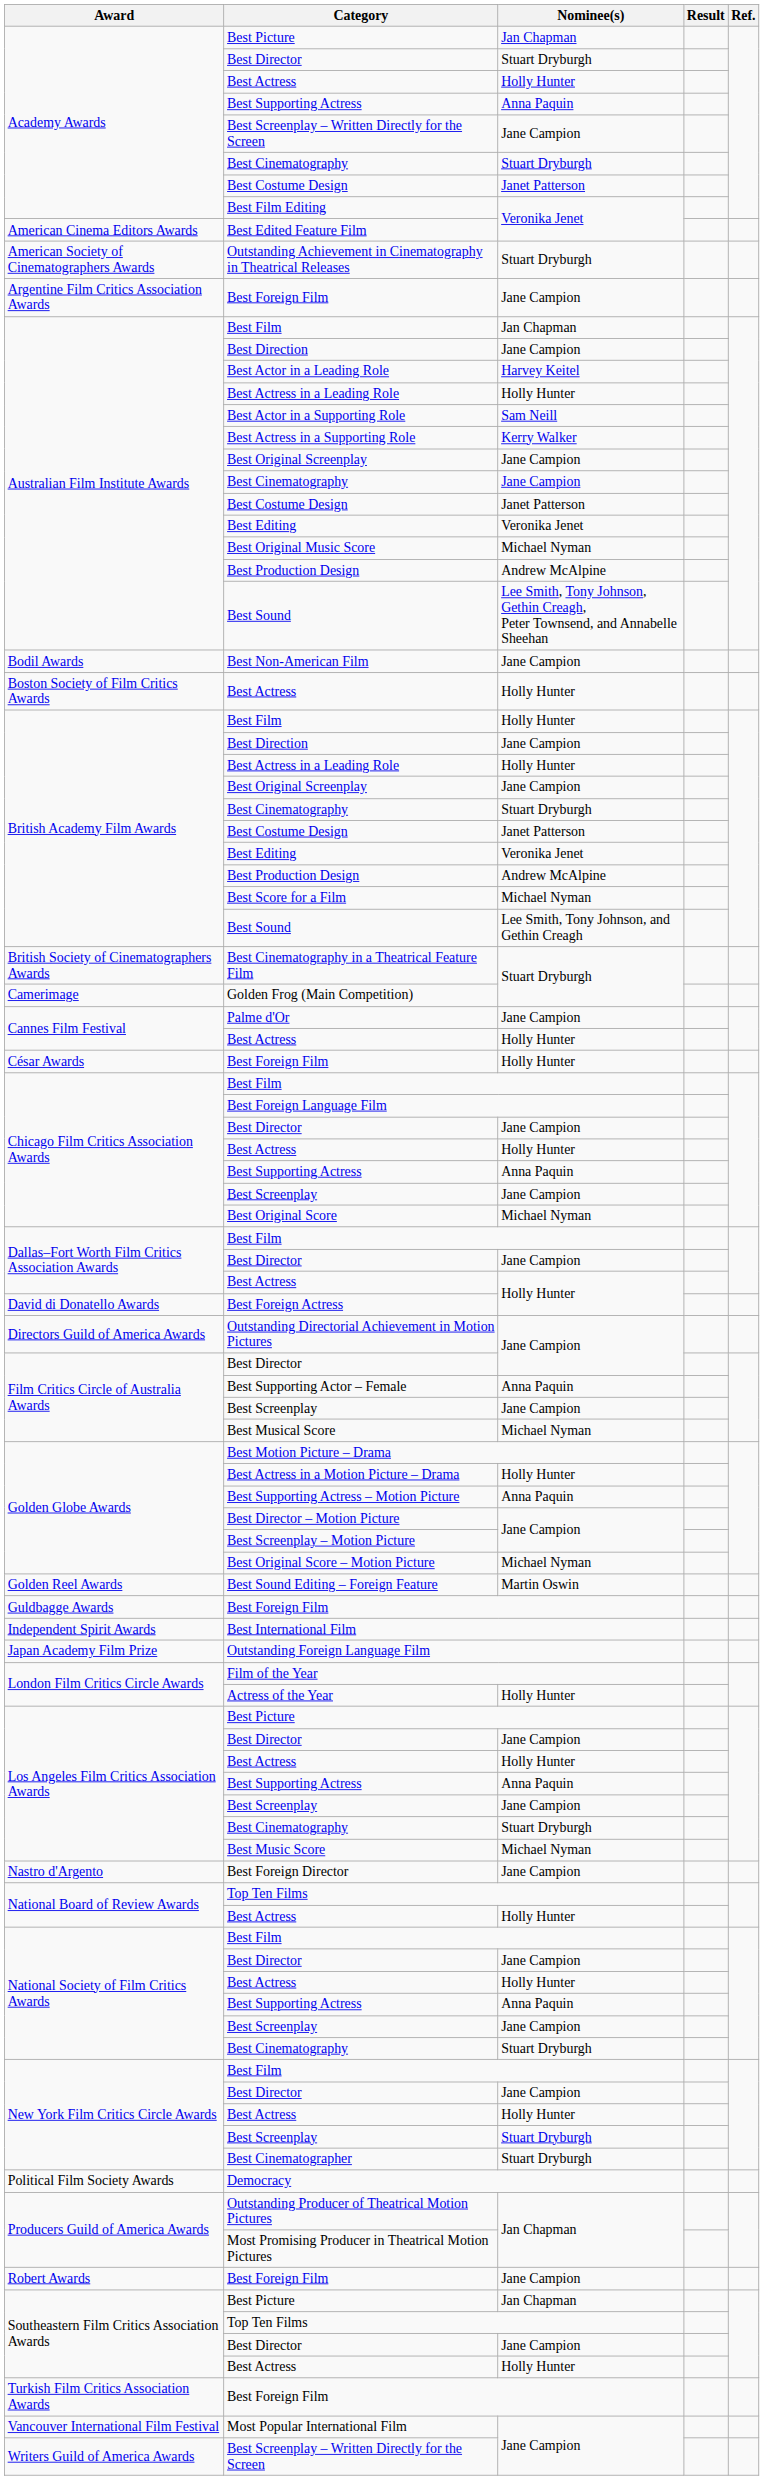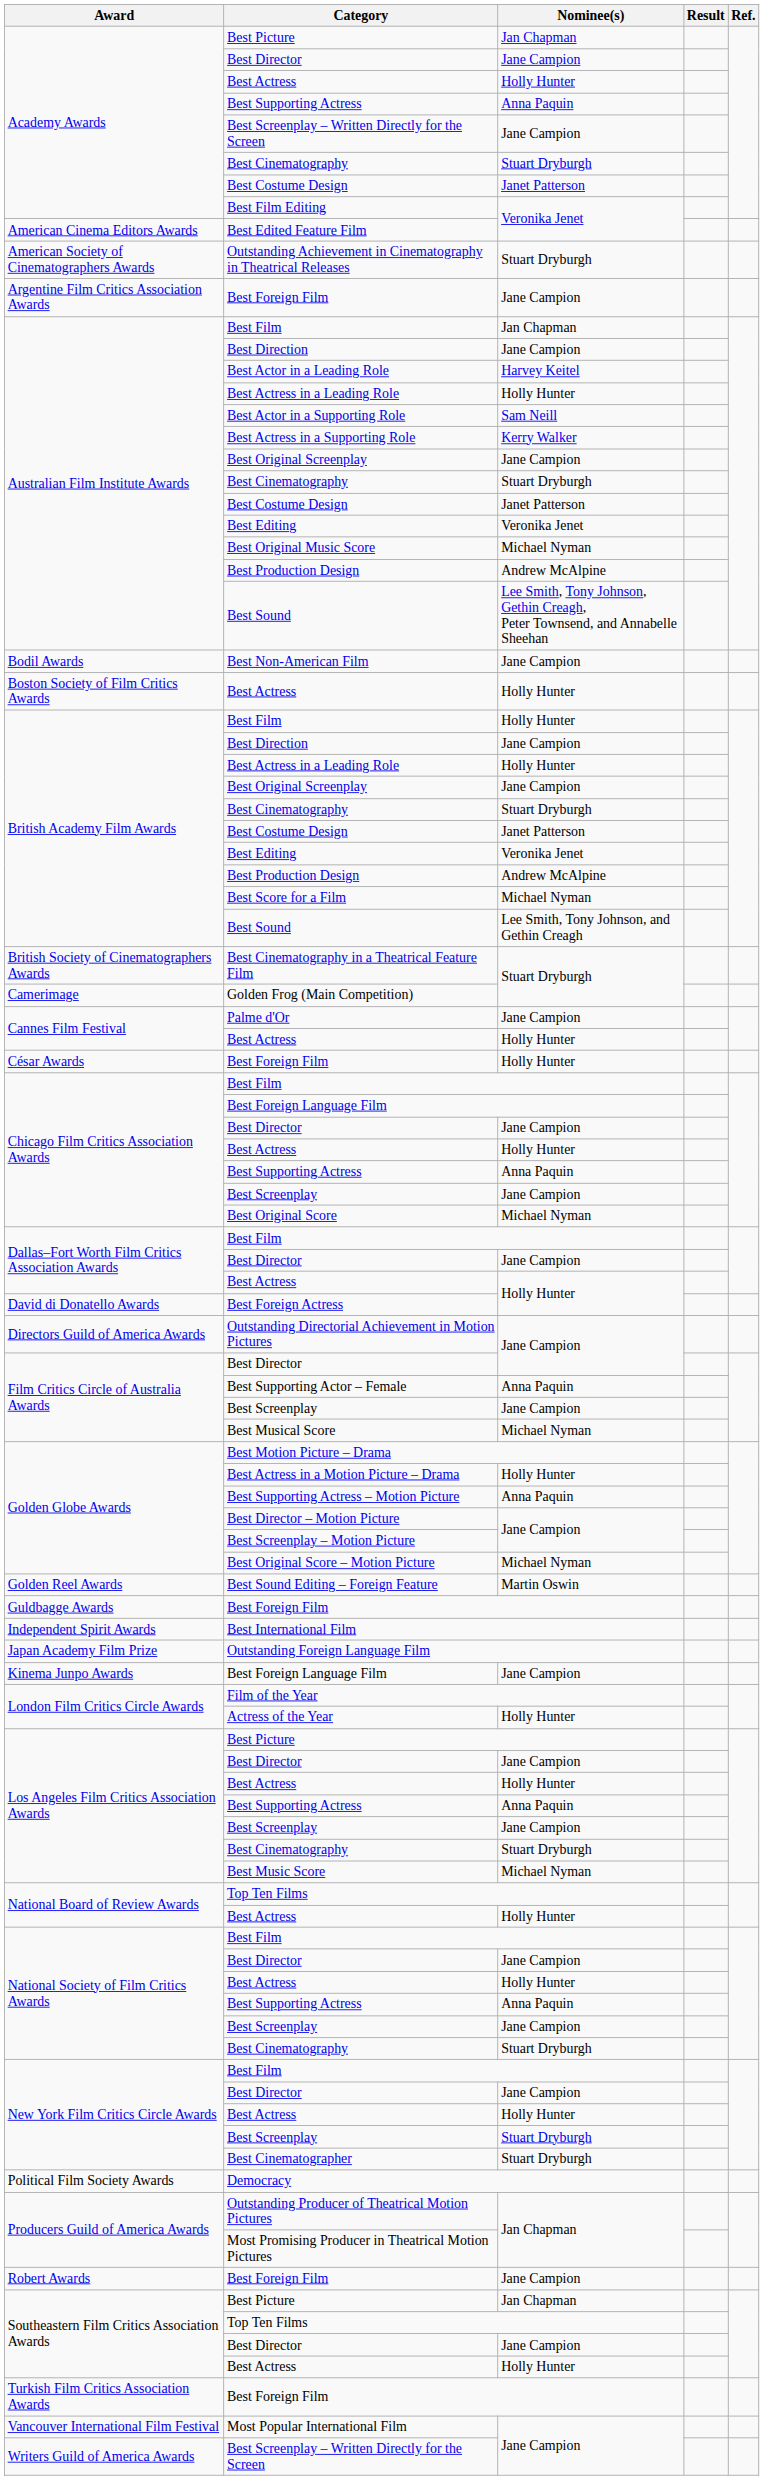Academy Awards / Best Director | Nominee(s): Stuart Dryburgh -> Jane Campion
Australian Film Institute Awards / Best Cinematography | Nominee(s): Jane Campion -> Stuart Dryburgh
+ row: Kinema Junpo Awards | Best Foreign Language Film | Jane Campion
- row: Nastro d'Argento | Best Foreign Director | Jane Campion
